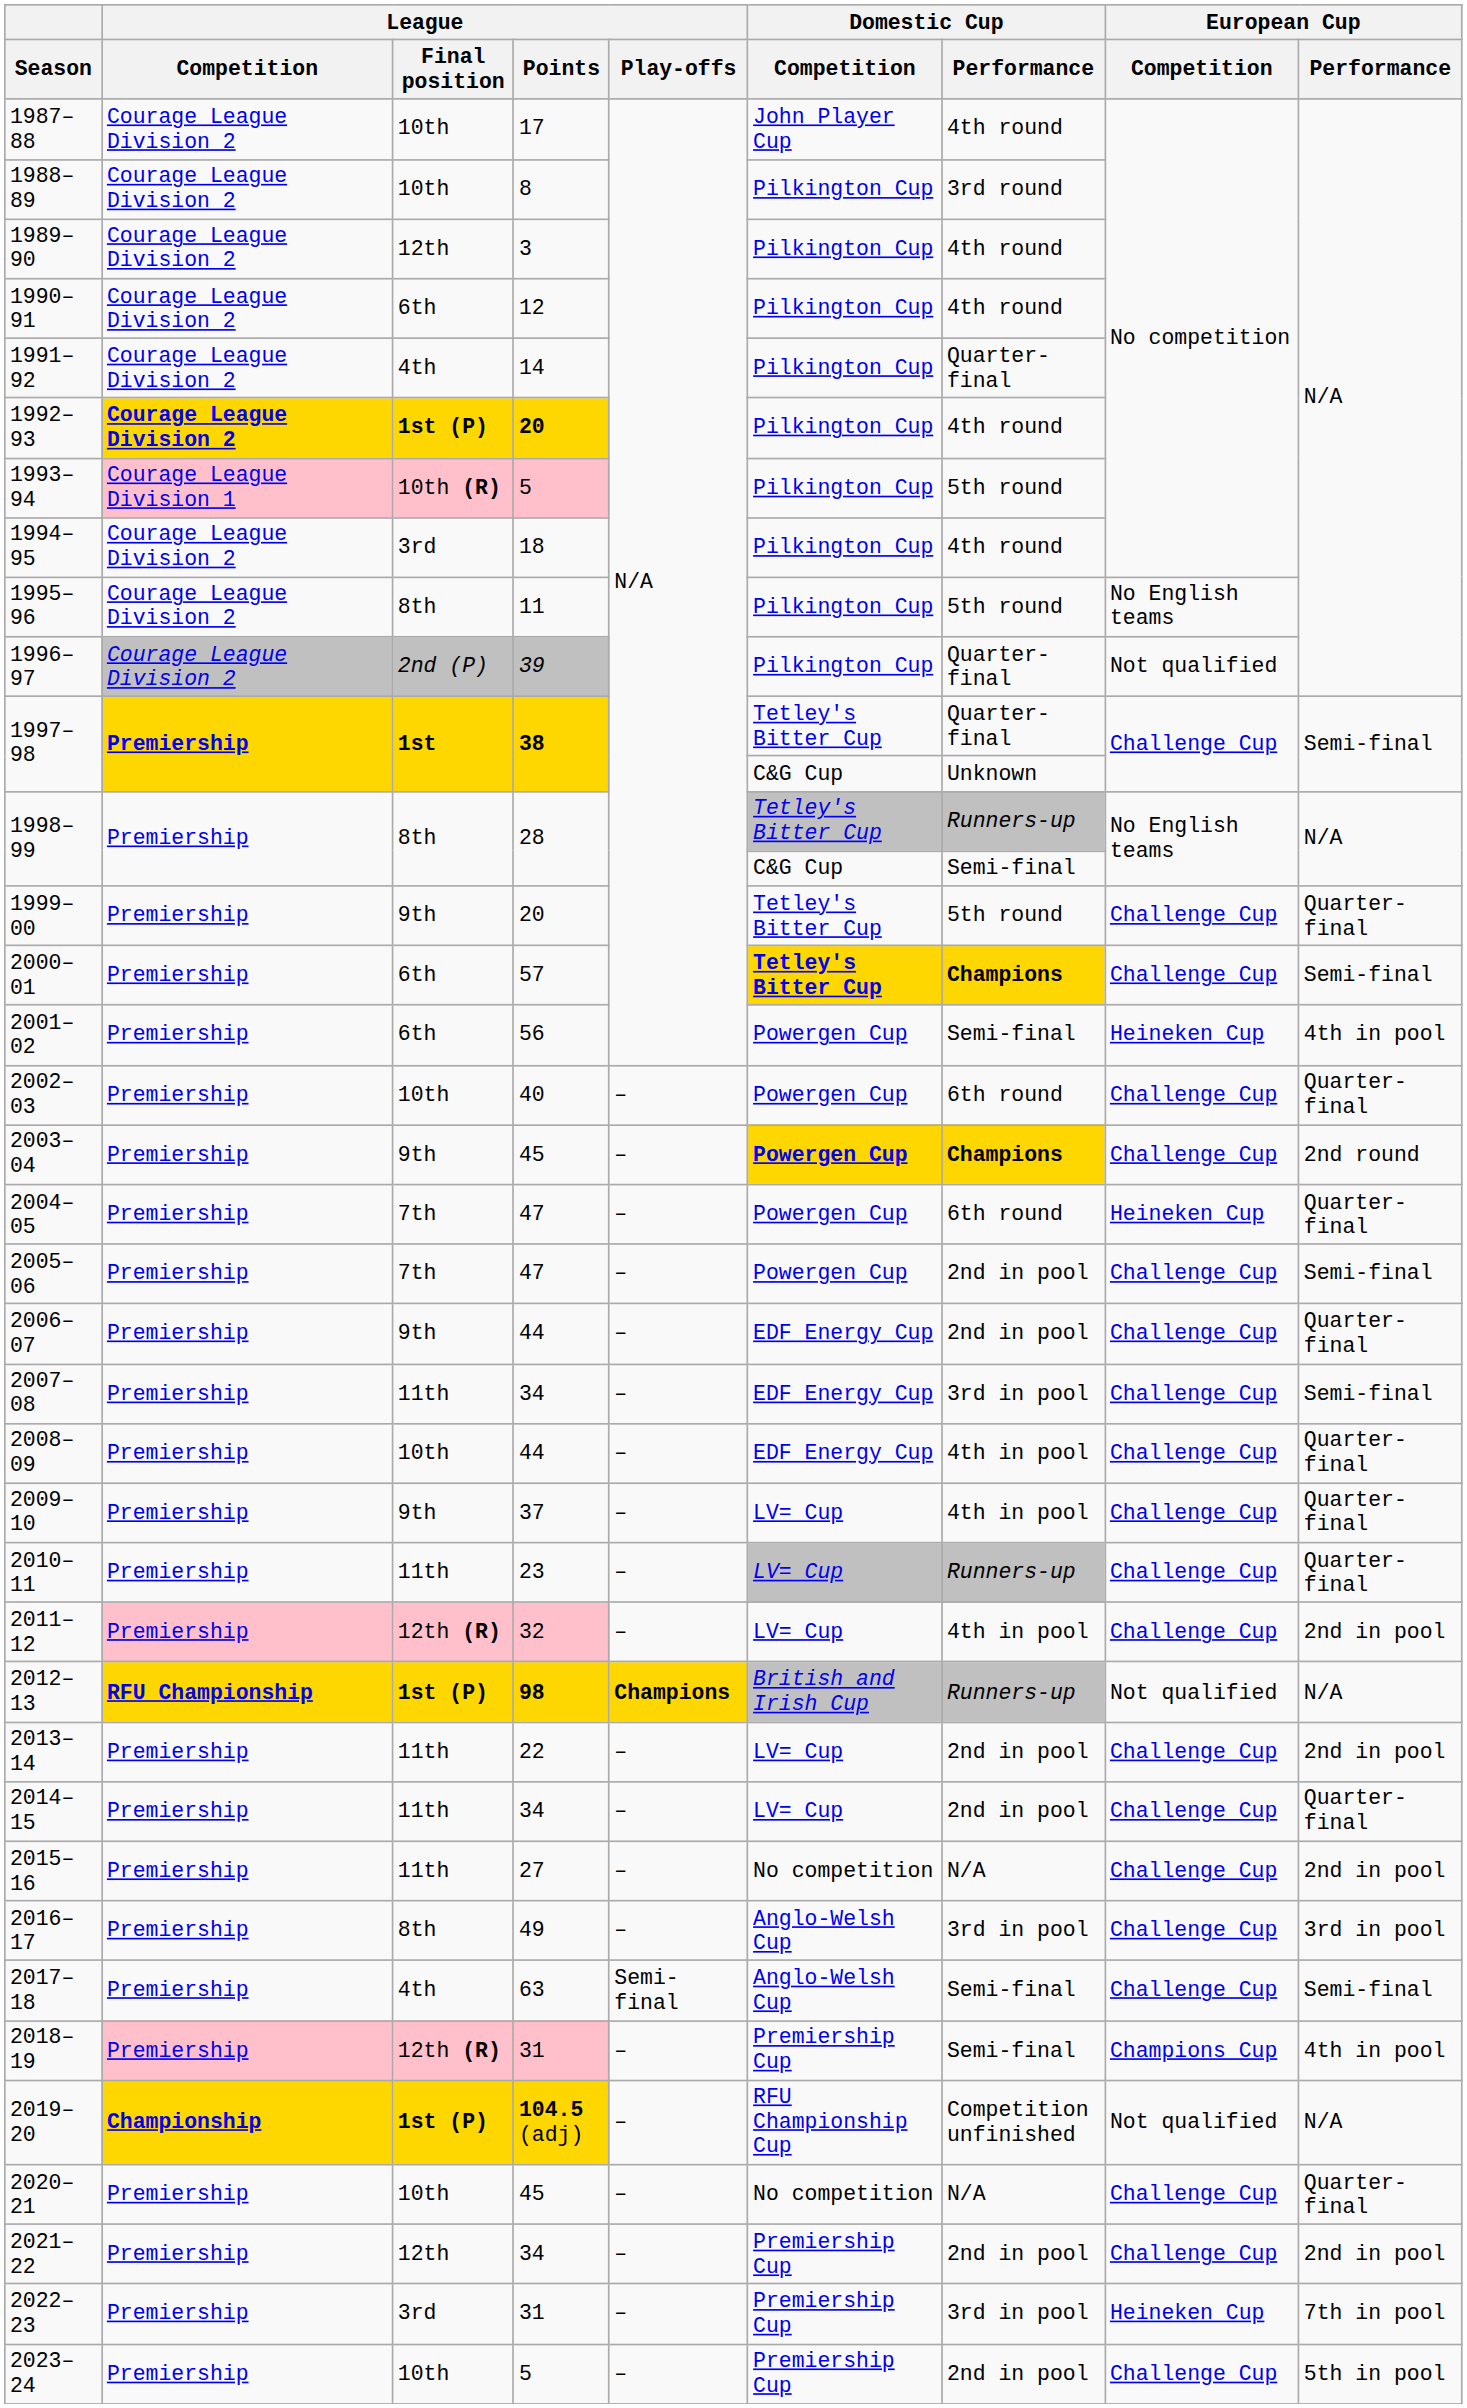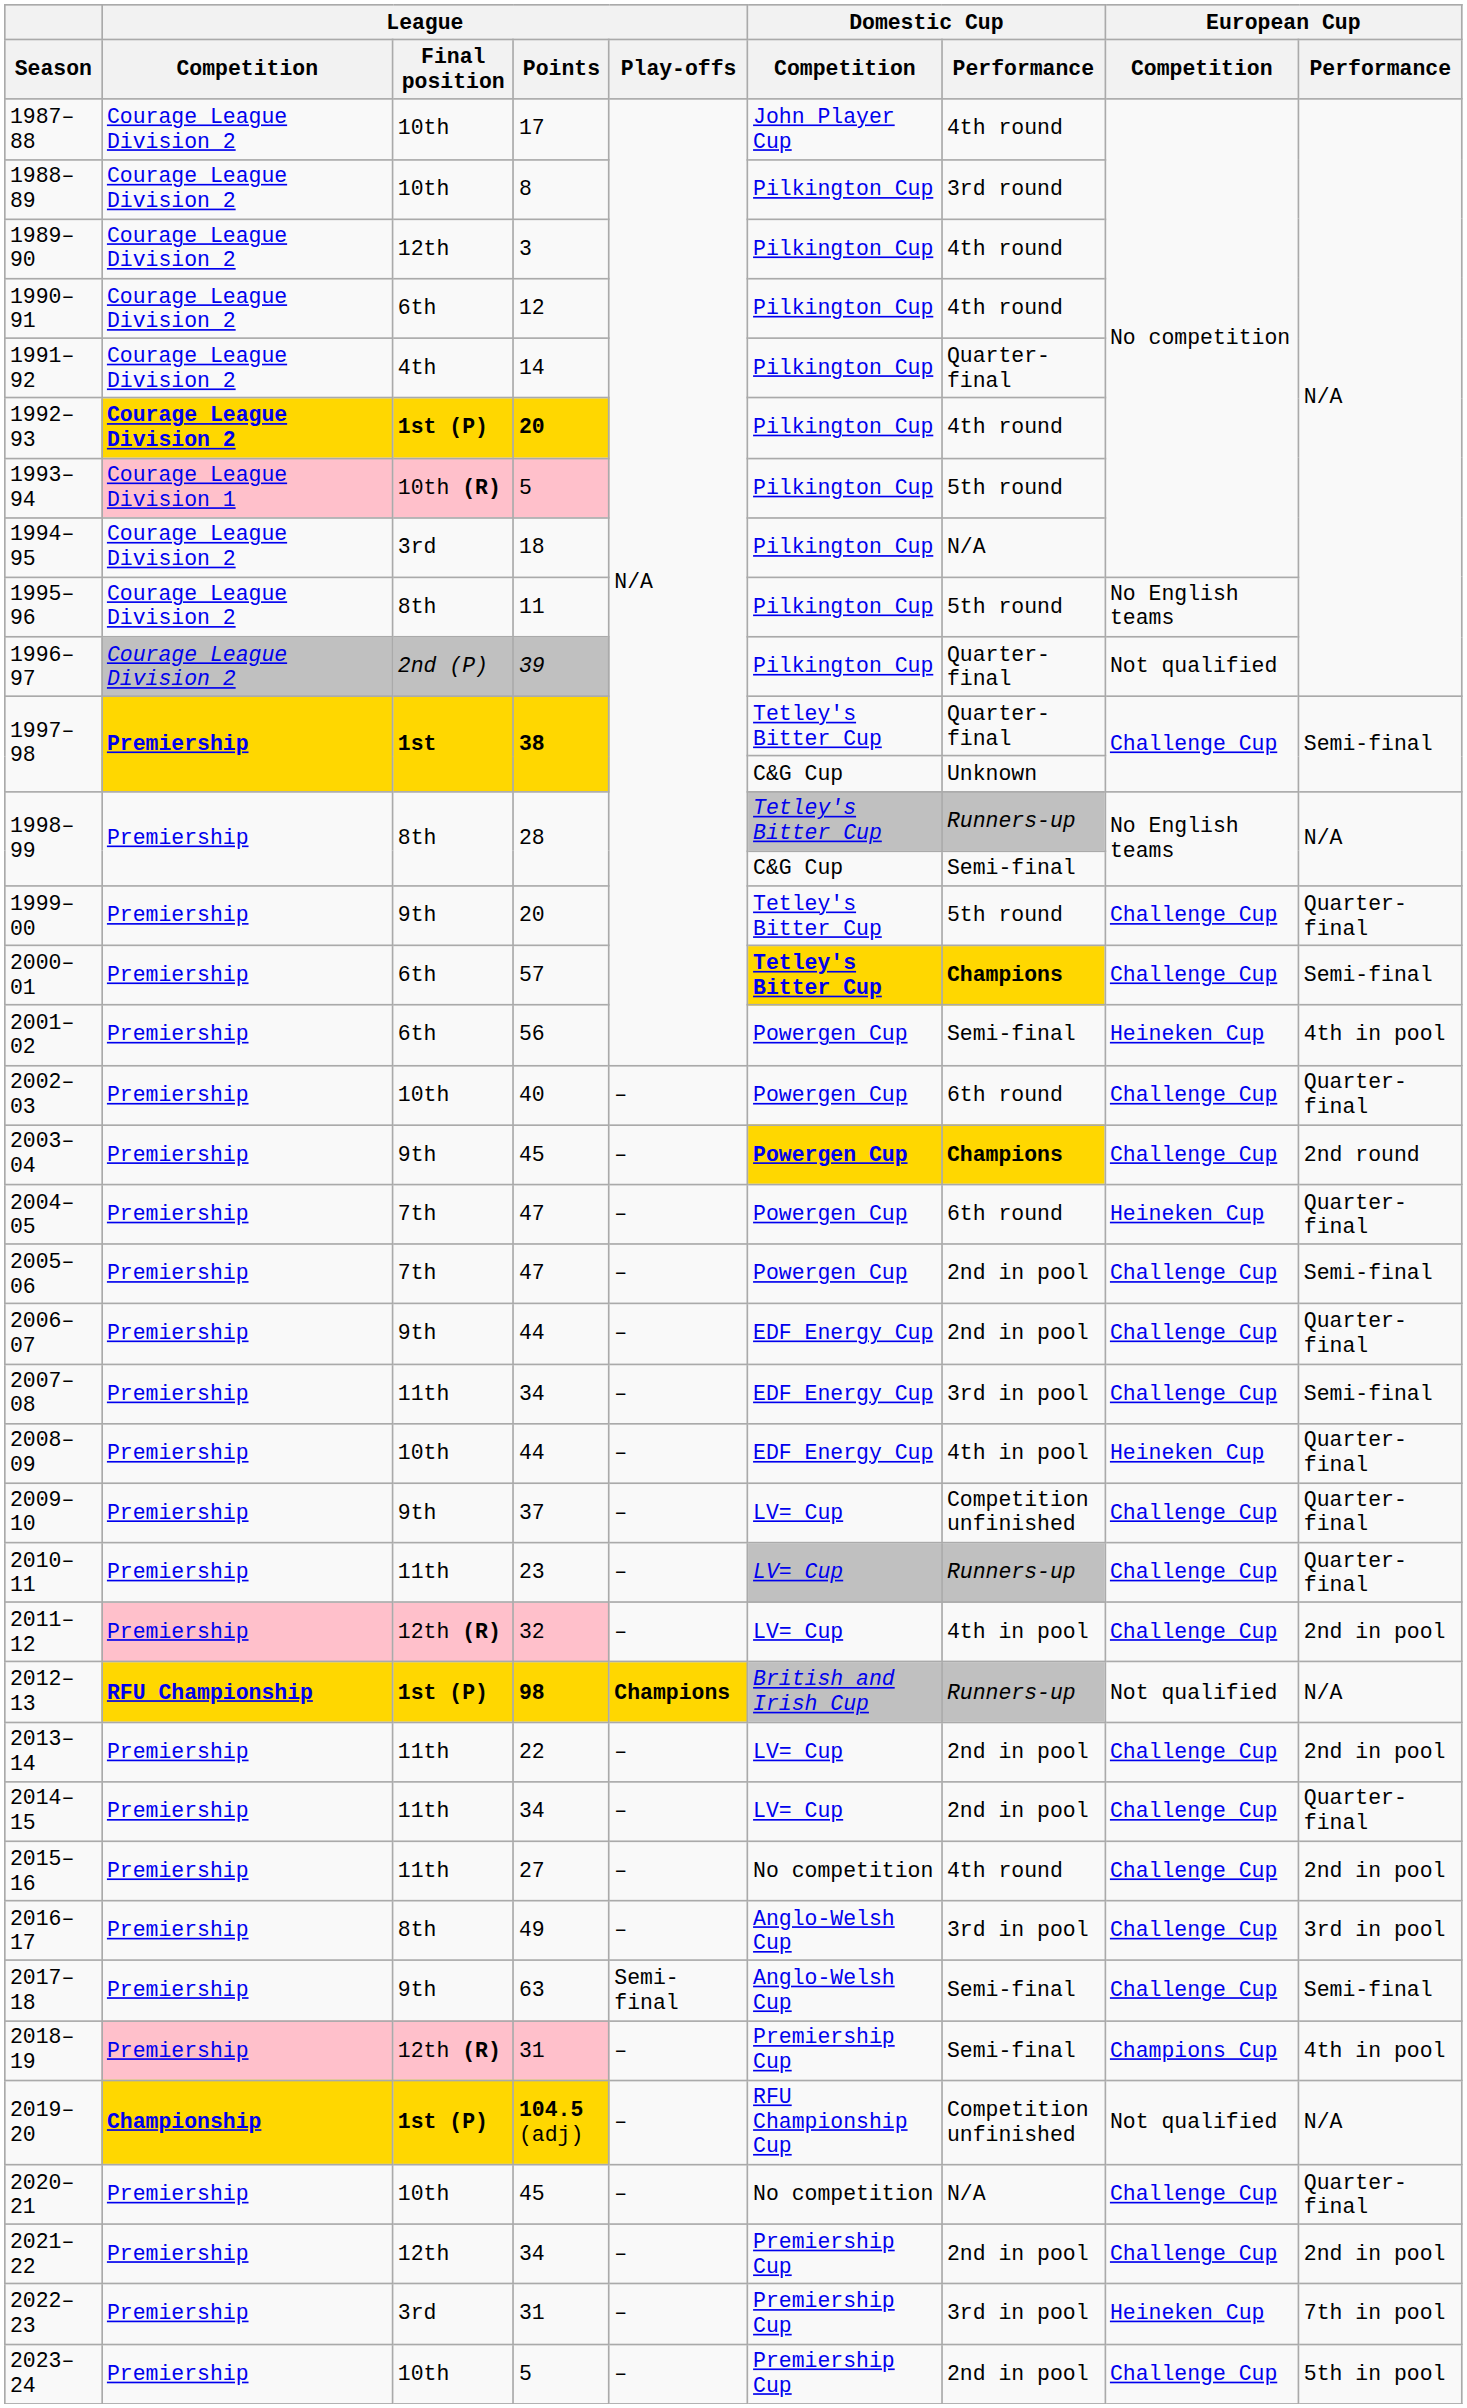1994–95 | Domestic Cup / Performance: 4th round -> N/A
2008–09 | European Cup / Competition: Challenge Cup -> Heineken Cup
2009–10 | Domestic Cup / Performance: 4th in pool -> Competition unfinished
2015–16 | Domestic Cup / Performance: N/A -> 4th round
2017–18 | League / Final position: 4th -> 9th
